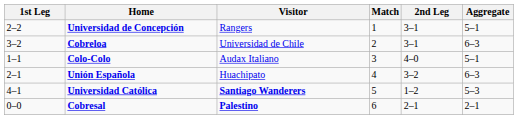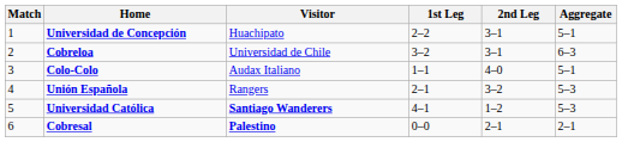columns swapped: Match <-> 1st Leg
Universidad de Concepción | Visitor: Rangers -> Huachipato
Unión Española | Visitor: Huachipato -> Rangers
Unión Española | Aggregate: 6–3 -> 5–3
